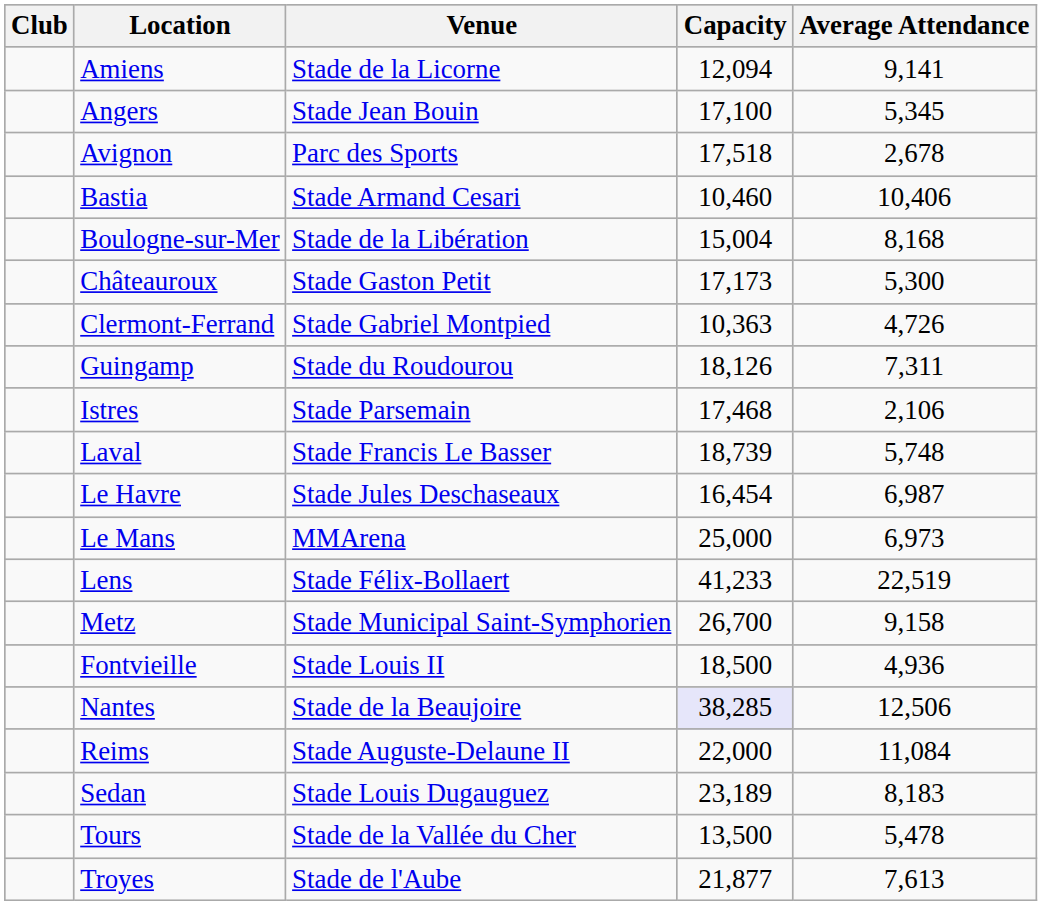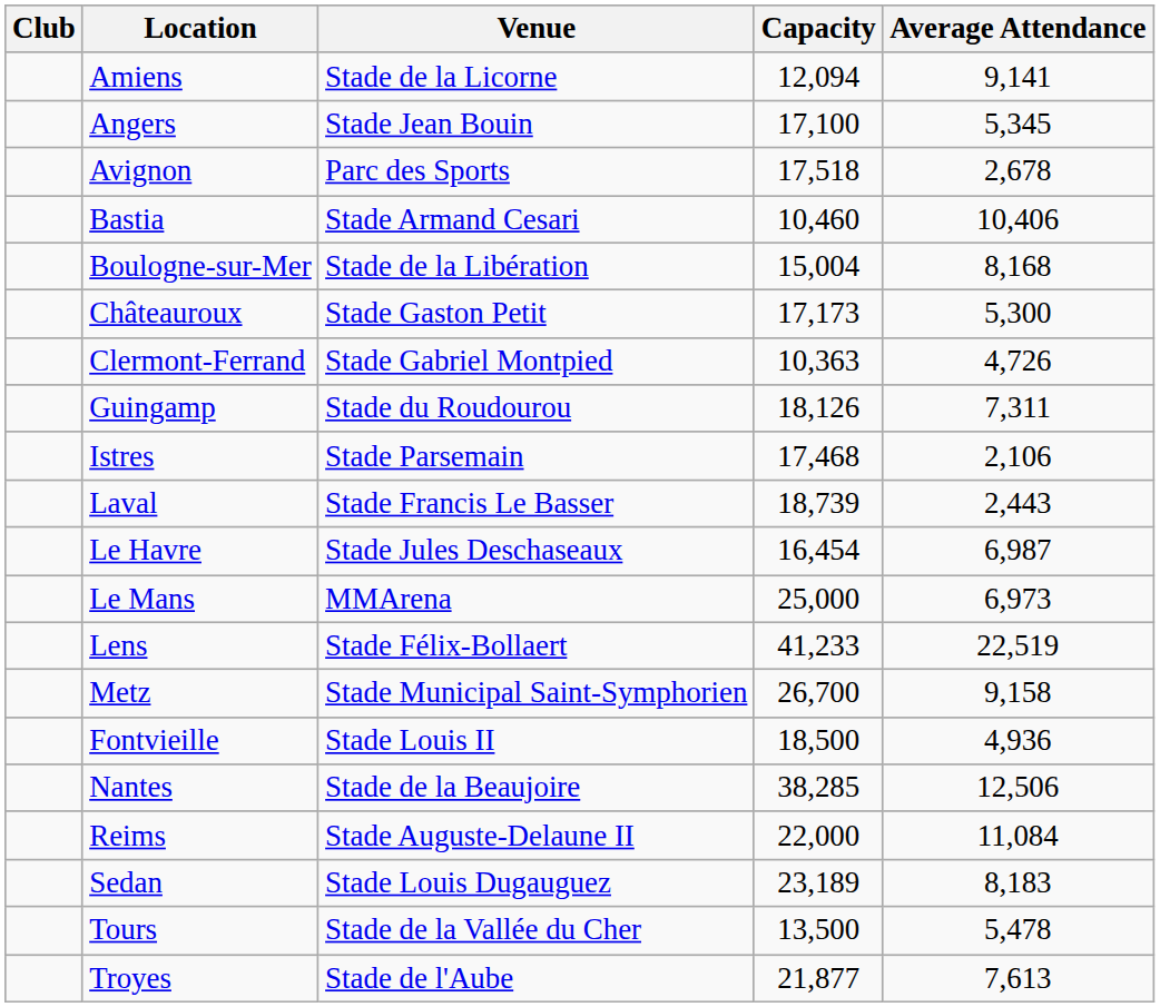Laval | Average Attendance: 5,748 -> 2,443
Nantes | Capacity: lavender background -> no background
